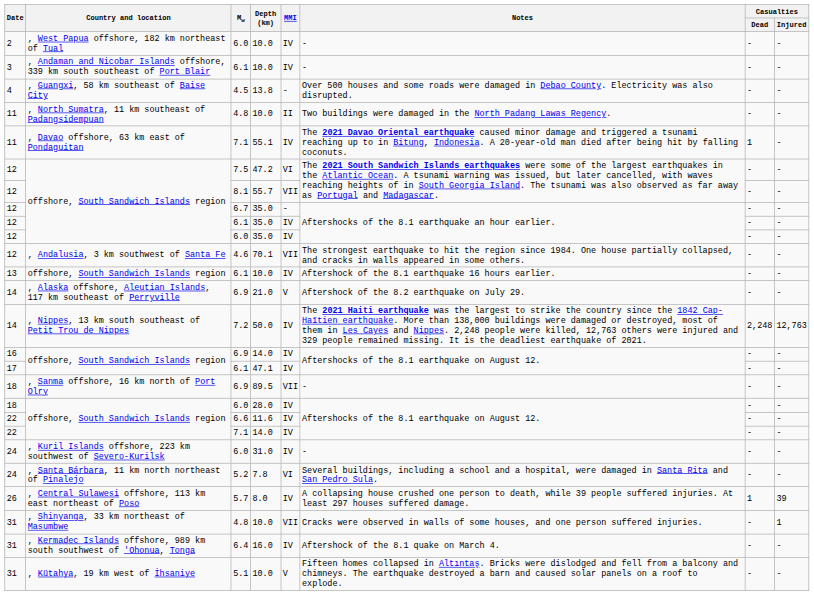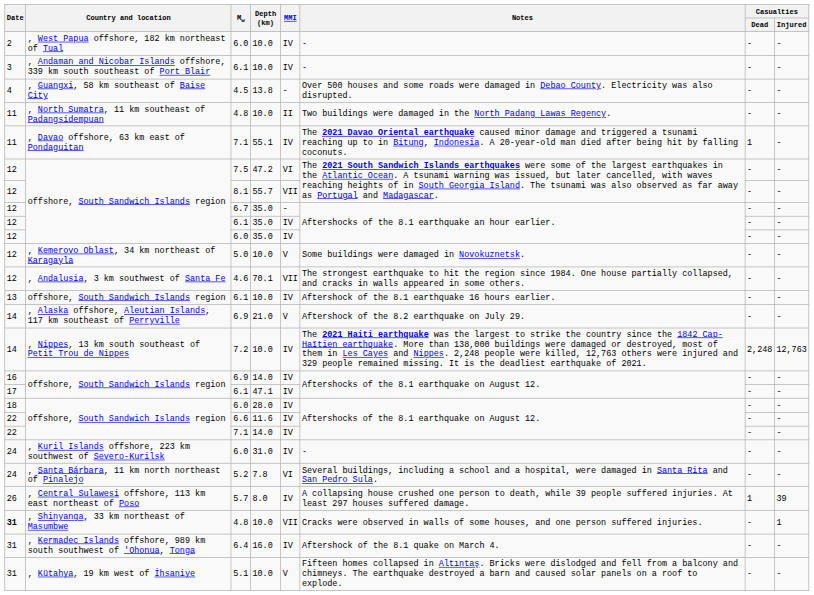+ row: 12 | , Kemerovo Oblast, 34 km northeast of Karagayla | 5.0 | 10.0 | V | Some buildings were damaged in Novokuznetsk. | - | -
, Nippes, 13 km south southeast of Petit Trou de Nippes | Depth (km): 50.0 -> 10.0
- row: 18 | , Sanma offshore, 16 km north of Port Olry | 6.9 | 89.5 | VII | - | - | -
, Shinyanga, 33 km northeast of Masumbwe | Date: normal -> bold
